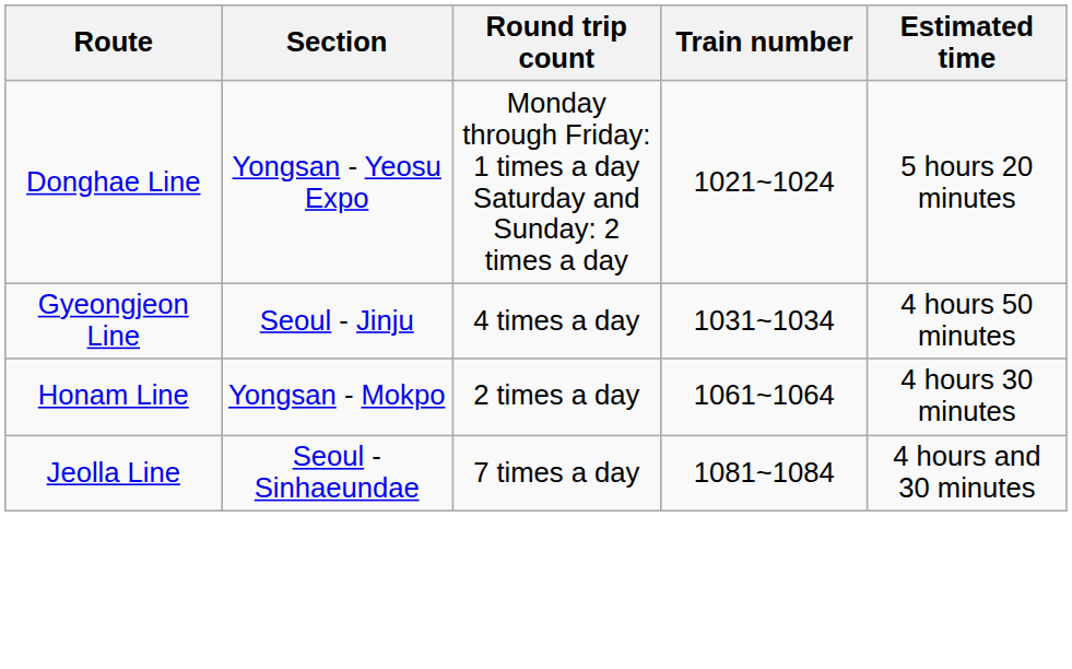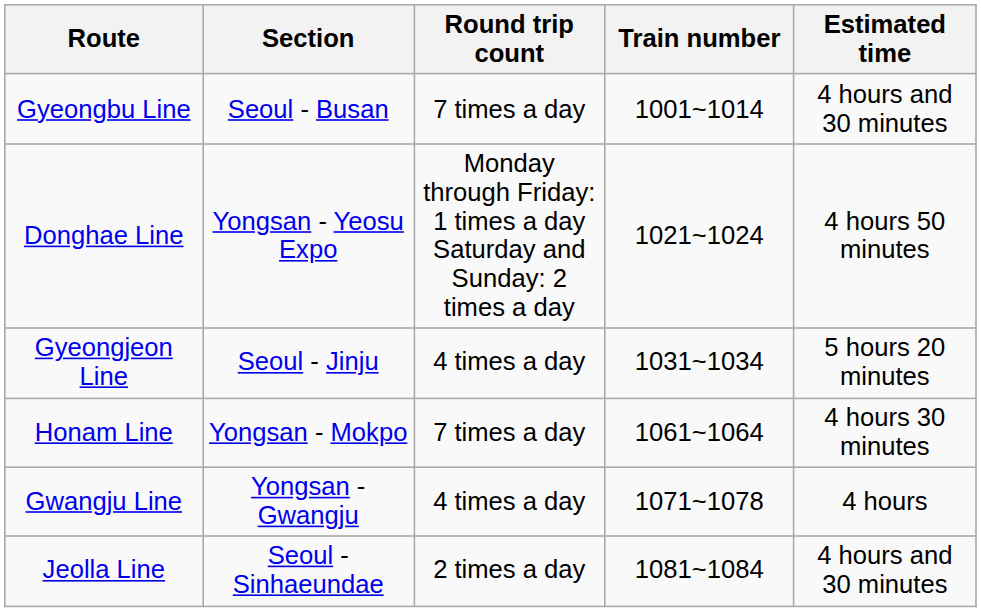+ row: Gyeongbu Line | Seoul - Busan | 7 times a day | 1001~1014 | 4 hours and 30 minutes
Donghae Line | Estimated time: 5 hours 20 minutes -> 4 hours 50 minutes
Gyeongjeon Line | Estimated time: 4 hours 50 minutes -> 5 hours 20 minutes
Honam Line | Round trip count: 2 times a day -> 7 times a day
+ row: Gwangju Line | Yongsan - Gwangju | 4 times a day | 1071~1078 | 4 hours
Jeolla Line | Round trip count: 7 times a day -> 2 times a day
